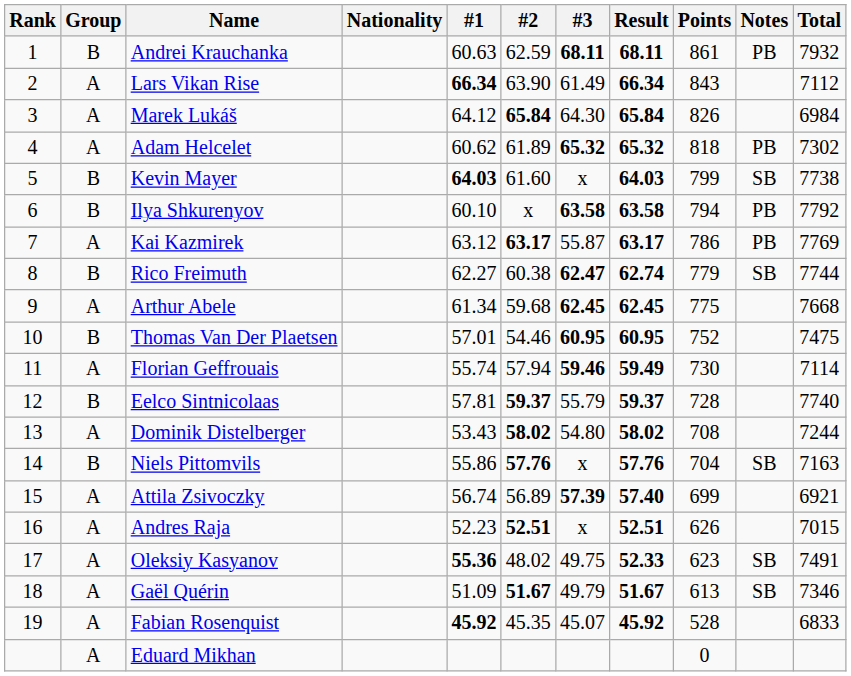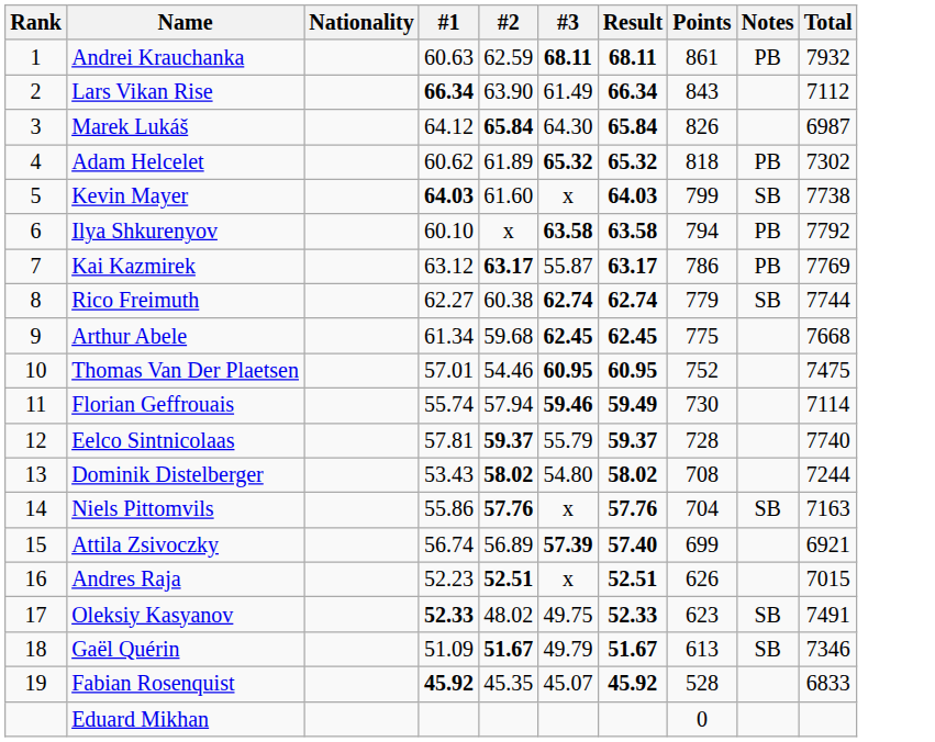- column: Group | B | A | A | A | B | B | A | B | A | B | A | B | A | B | A | A | A | A | A | A
Marek Lukáš | Total: 6984 -> 6987
Rico Freimuth | #3: 62.47 -> 62.74
Oleksiy Kasyanov | #1: 55.36 -> 52.33
